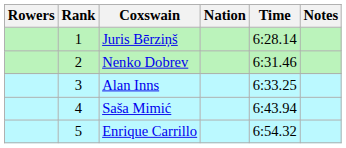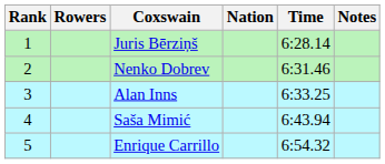columns swapped: Rank <-> Rowers
